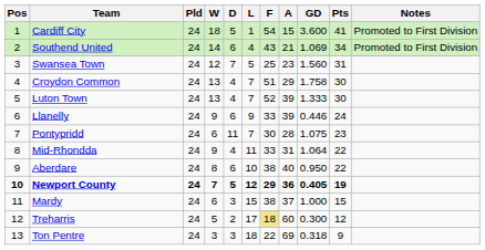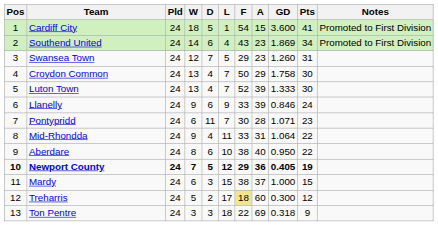Southend United | A: 21 -> 23
Southend United | GD: 1.069 -> 1.869
Swansea Town | F: 25 -> 29
Swansea Town | GD: 1.560 -> 1.260
Croydon Common | F: 51 -> 50
Llanelly | GD: 0.446 -> 0.846
Pontypridd | GD: 1.075 -> 1.071
